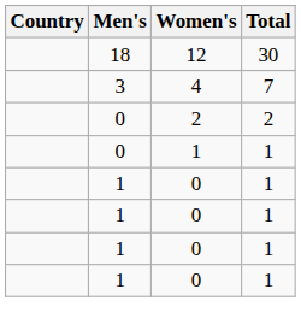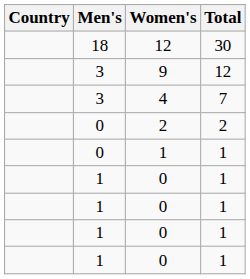+ row: 3 | 9 | 12
